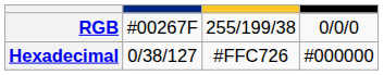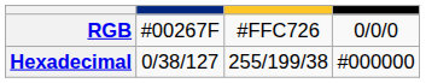RGB | column 3: 255/199/38 -> #FFC726
Hexadecimal | column 3: #FFC726 -> 255/199/38
